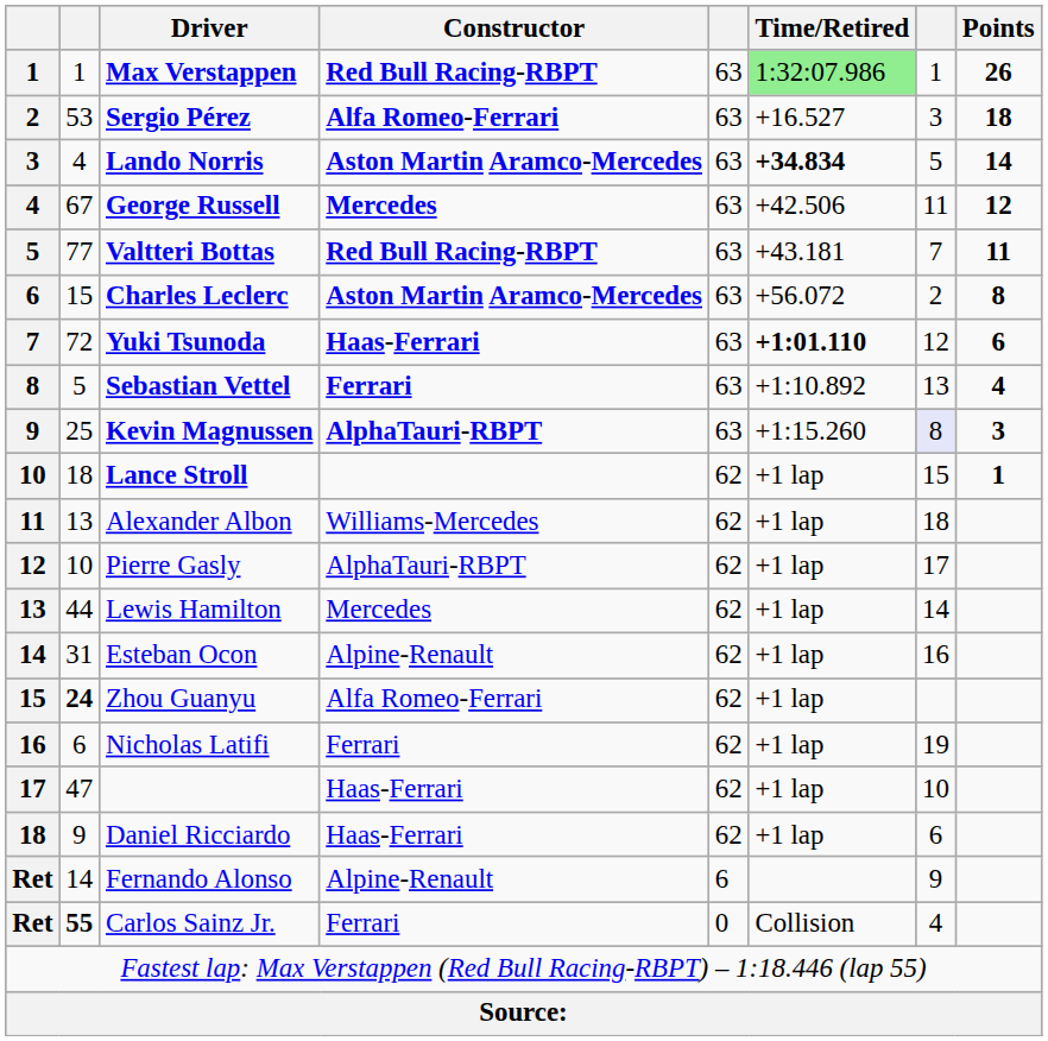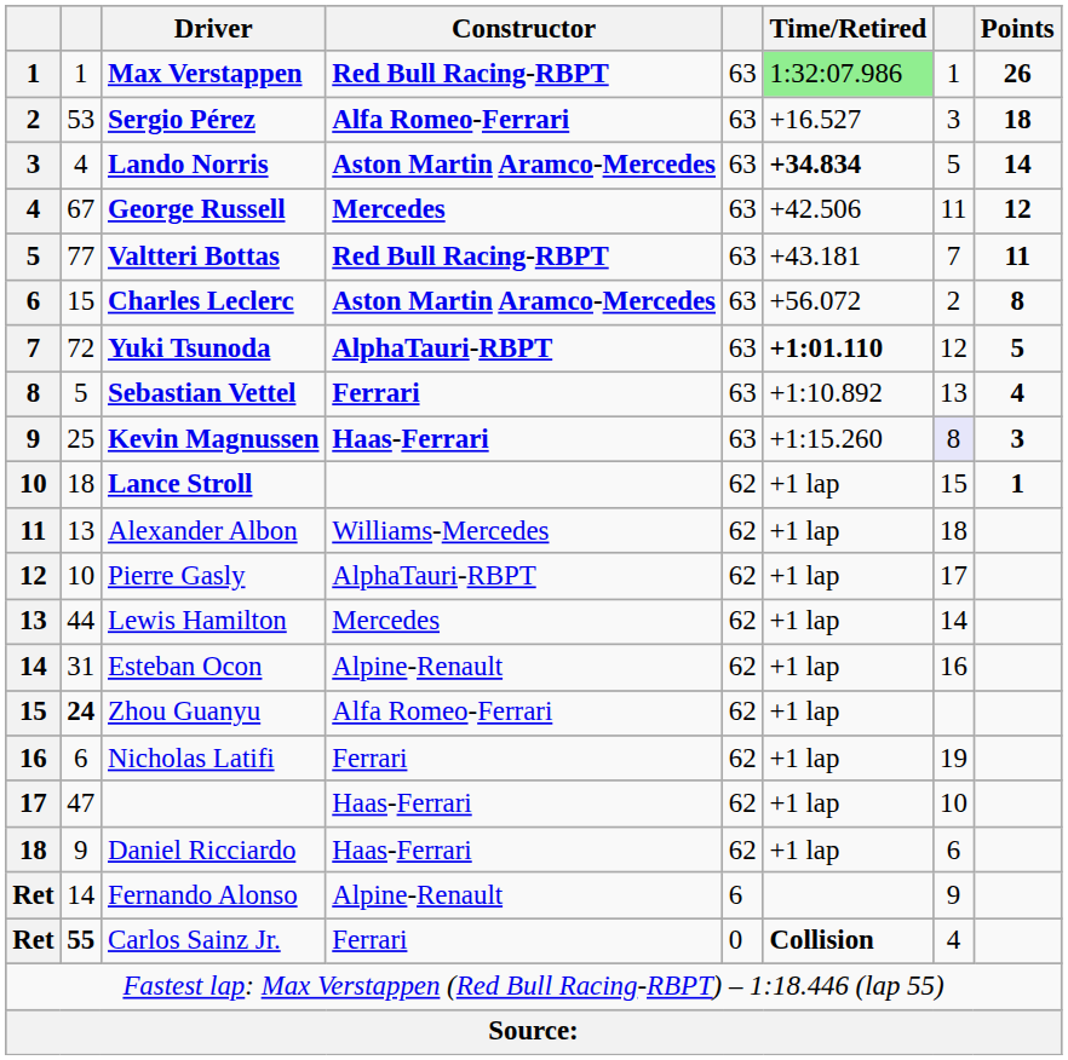Yuki Tsunoda | Constructor: Haas-Ferrari -> AlphaTauri-RBPT
Yuki Tsunoda | Points: 6 -> 5
Kevin Magnussen | Constructor: AlphaTauri-RBPT -> Haas-Ferrari
Carlos Sainz Jr. | Time/Retired: normal -> bold
